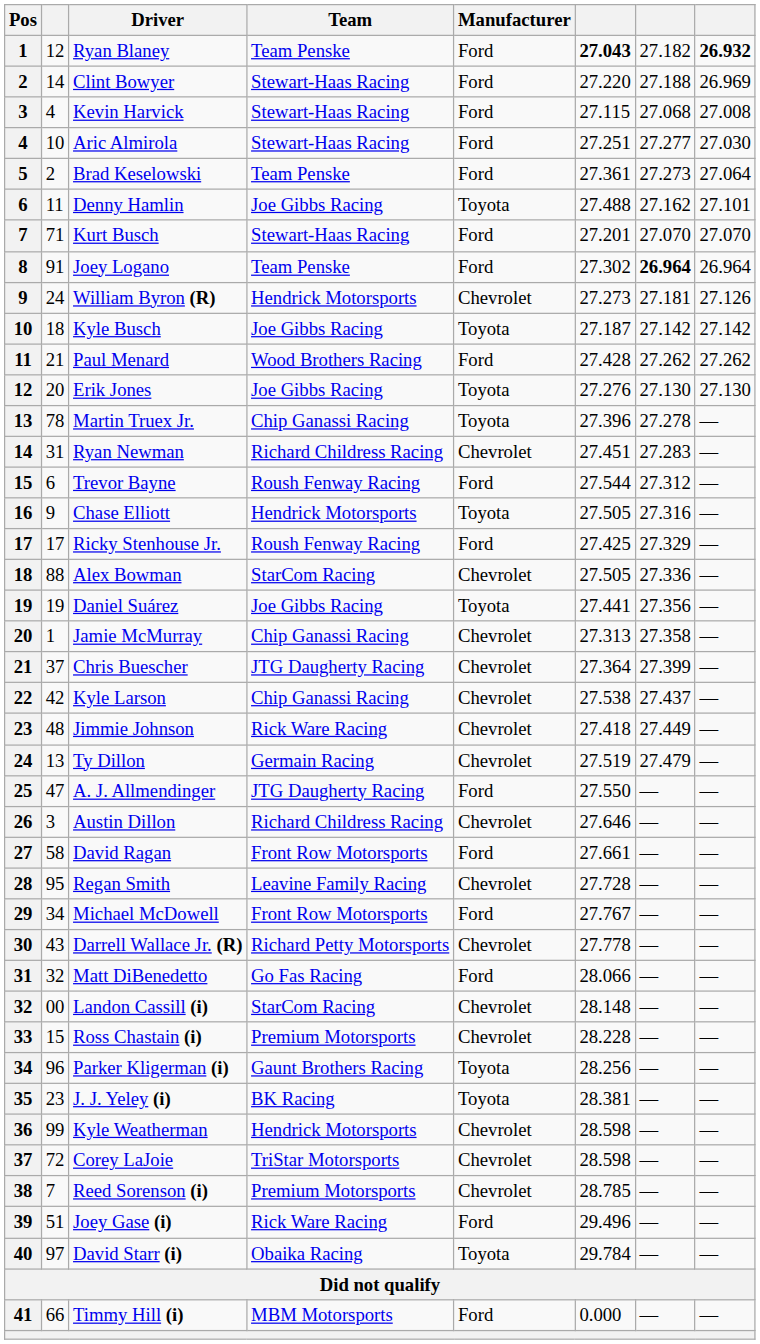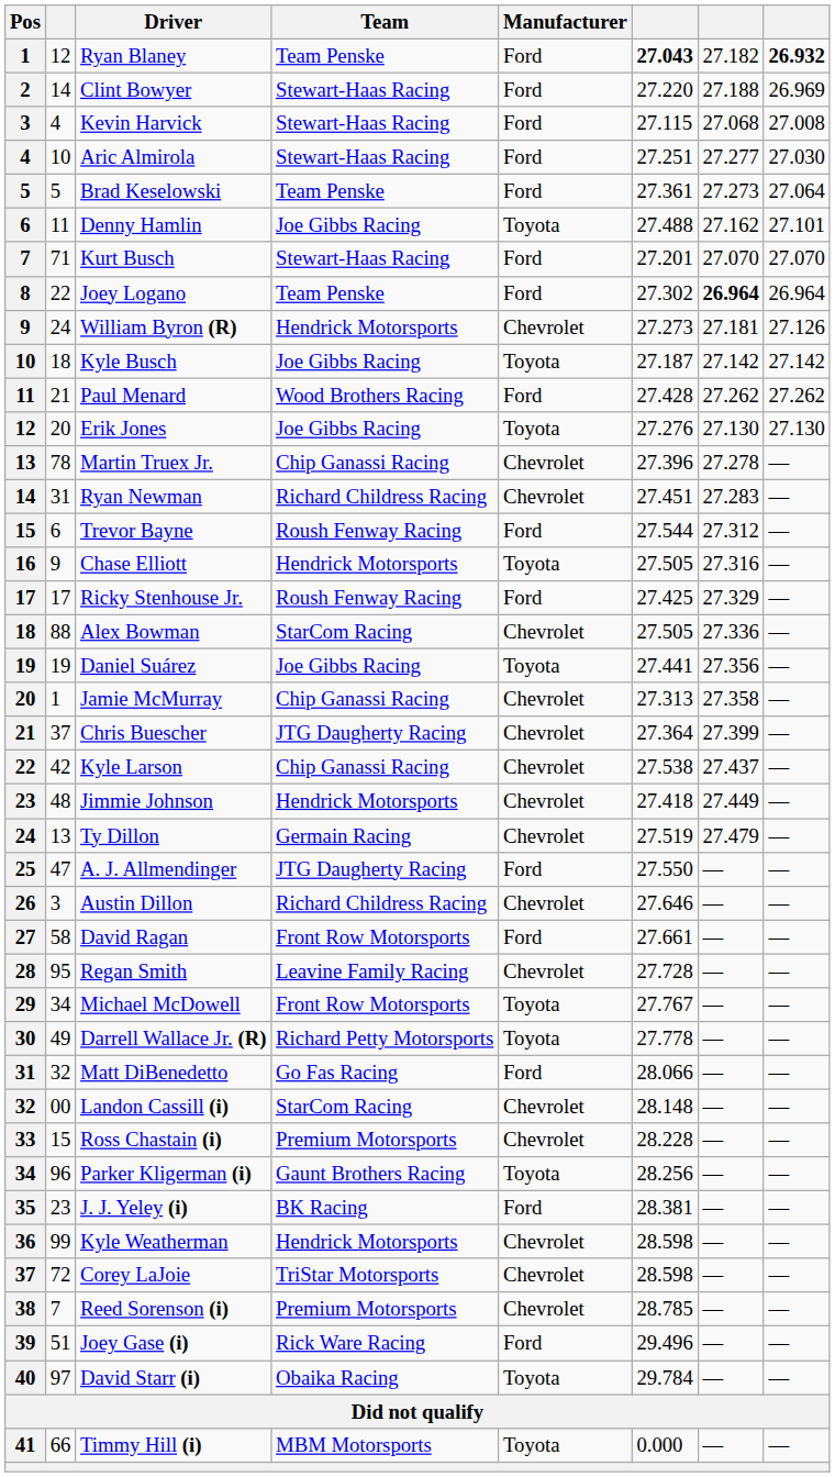Brad Keselowski | column 2: 2 -> 5
Joey Logano | column 2: 91 -> 22
Martin Truex Jr. | Manufacturer: Toyota -> Chevrolet
Jimmie Johnson | Team: Rick Ware Racing -> Hendrick Motorsports
Michael McDowell | Manufacturer: Ford -> Toyota
Darrell Wallace Jr. (R) | column 2: 43 -> 49
Darrell Wallace Jr. (R) | Manufacturer: Chevrolet -> Toyota
J. J. Yeley (i) | Manufacturer: Toyota -> Ford
Timmy Hill (i) | Manufacturer: Ford -> Toyota
